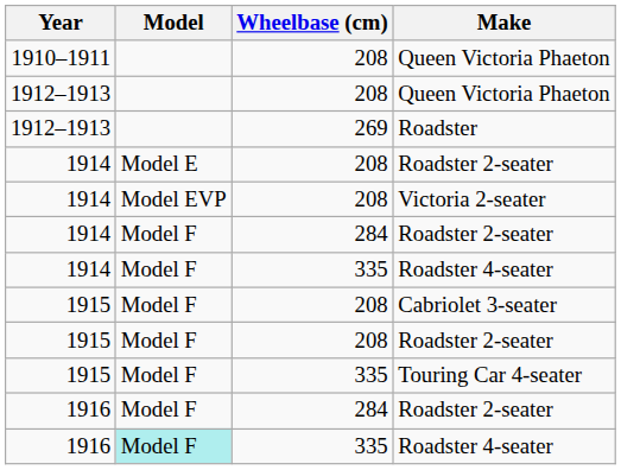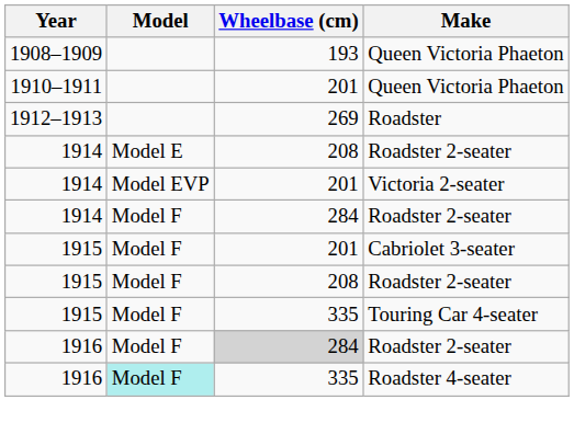+ row: 1908–1909 | 193 | Queen Victoria Phaeton
1910–1911 / Queen Victoria Phaeton | Wheelbase (cm): 208 -> 201
- row: 1912–1913 | 208 | Queen Victoria Phaeton
Victoria 2-seater | Wheelbase (cm): 208 -> 201
- row: 1914 | Model F | 335 | Roadster 4-seater
Cabriolet 3-seater | Wheelbase (cm): 208 -> 201
1916 / Roadster 2-seater | Wheelbase (cm): no background -> lightgrey background
